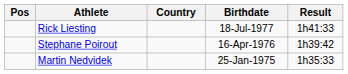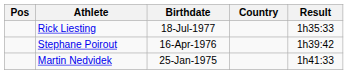columns swapped: Birthdate <-> Country
Rick Liesting | Result: 1h41:33 -> 1h35:33
Martin Nedvidek | Result: 1h35:33 -> 1h41:33
